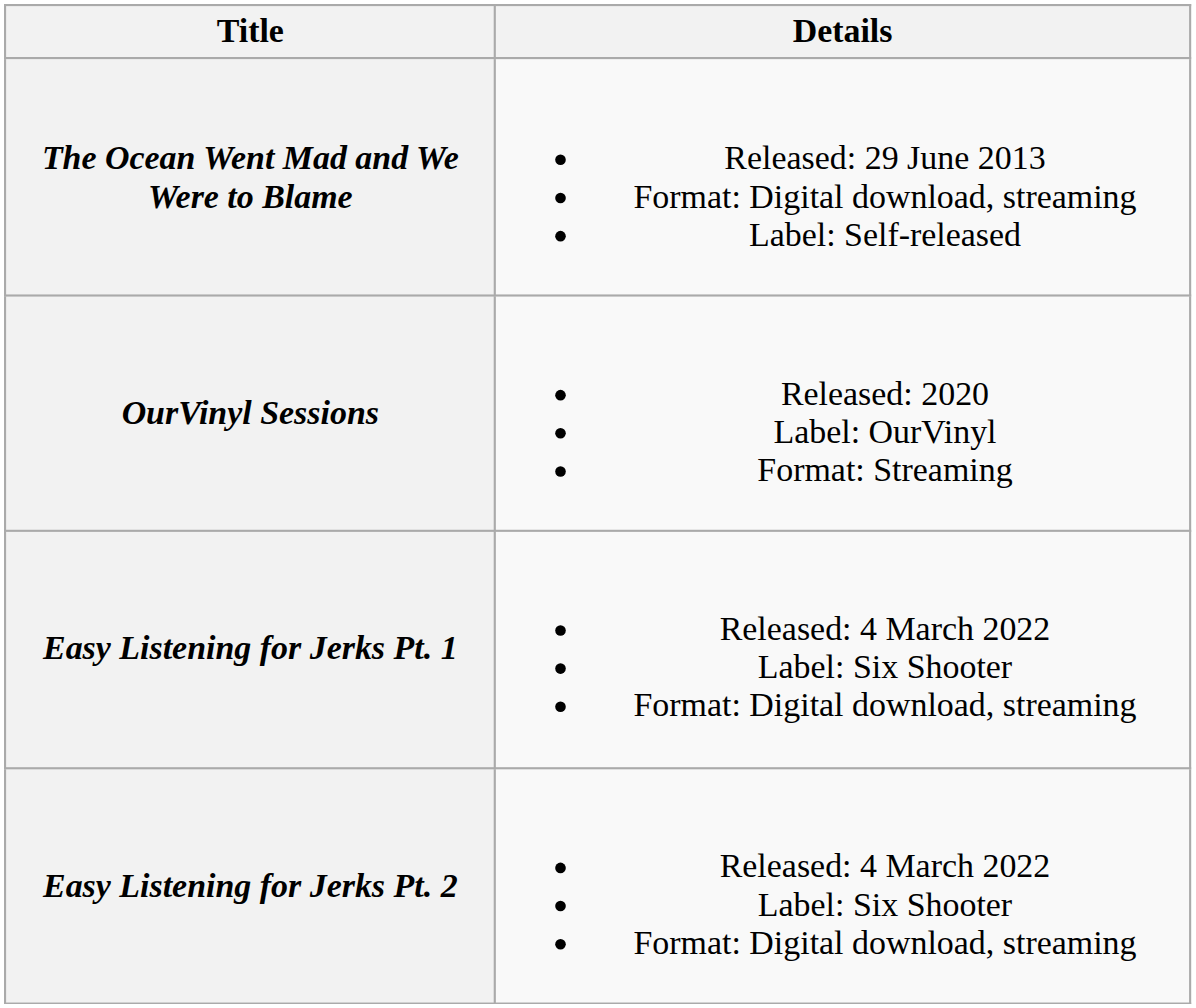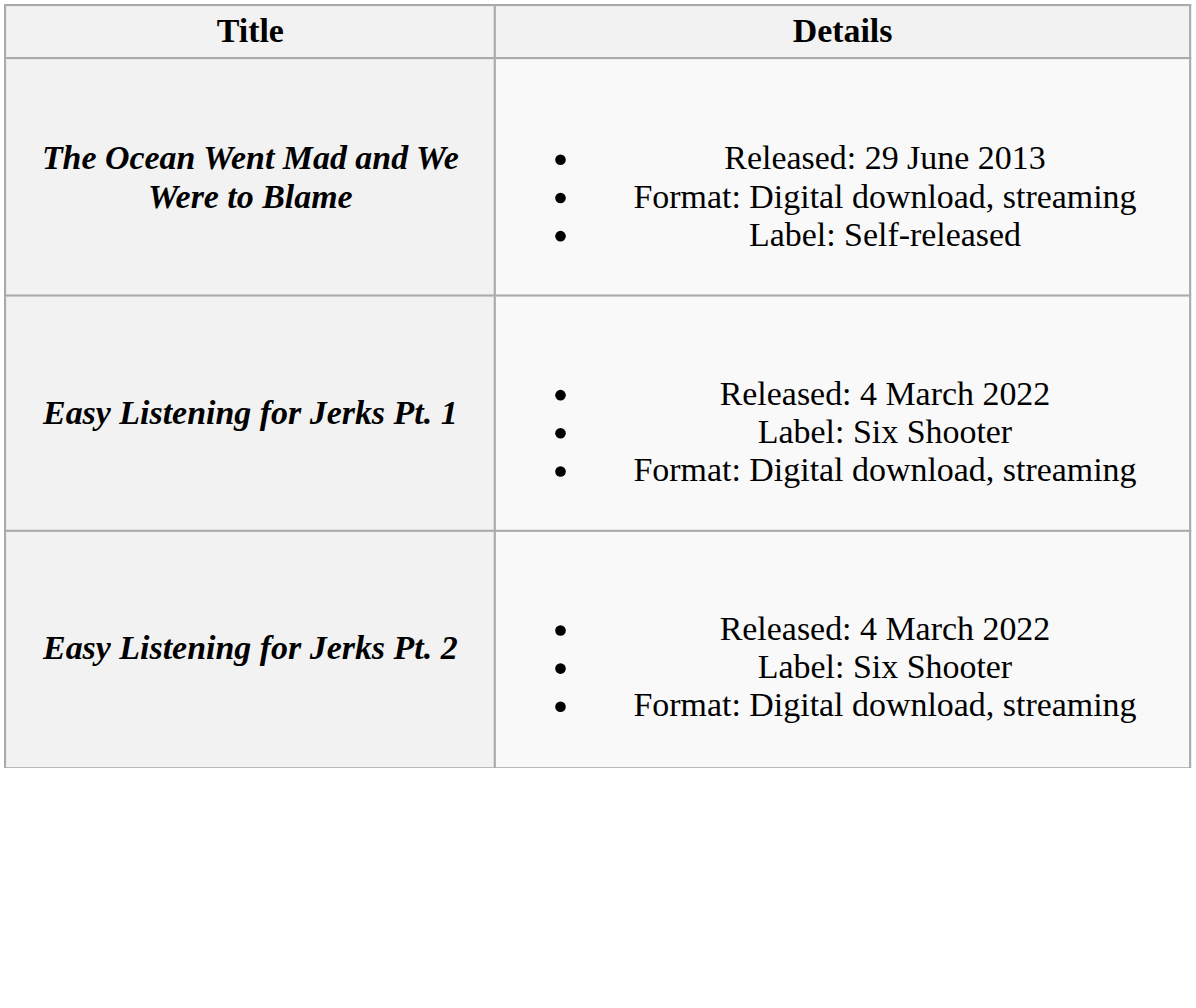- row: OurVinyl Sessions | Released: 2020 Label: OurVinyl Format: Streaming
